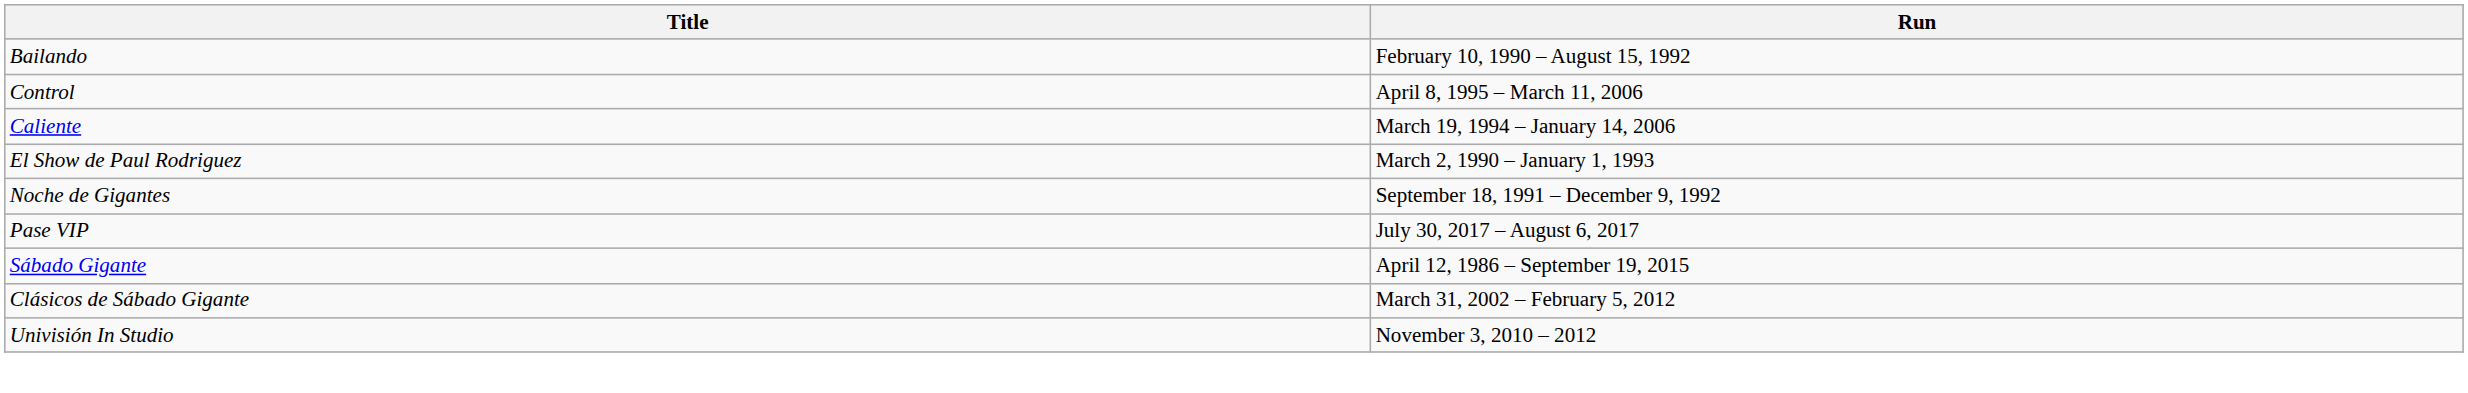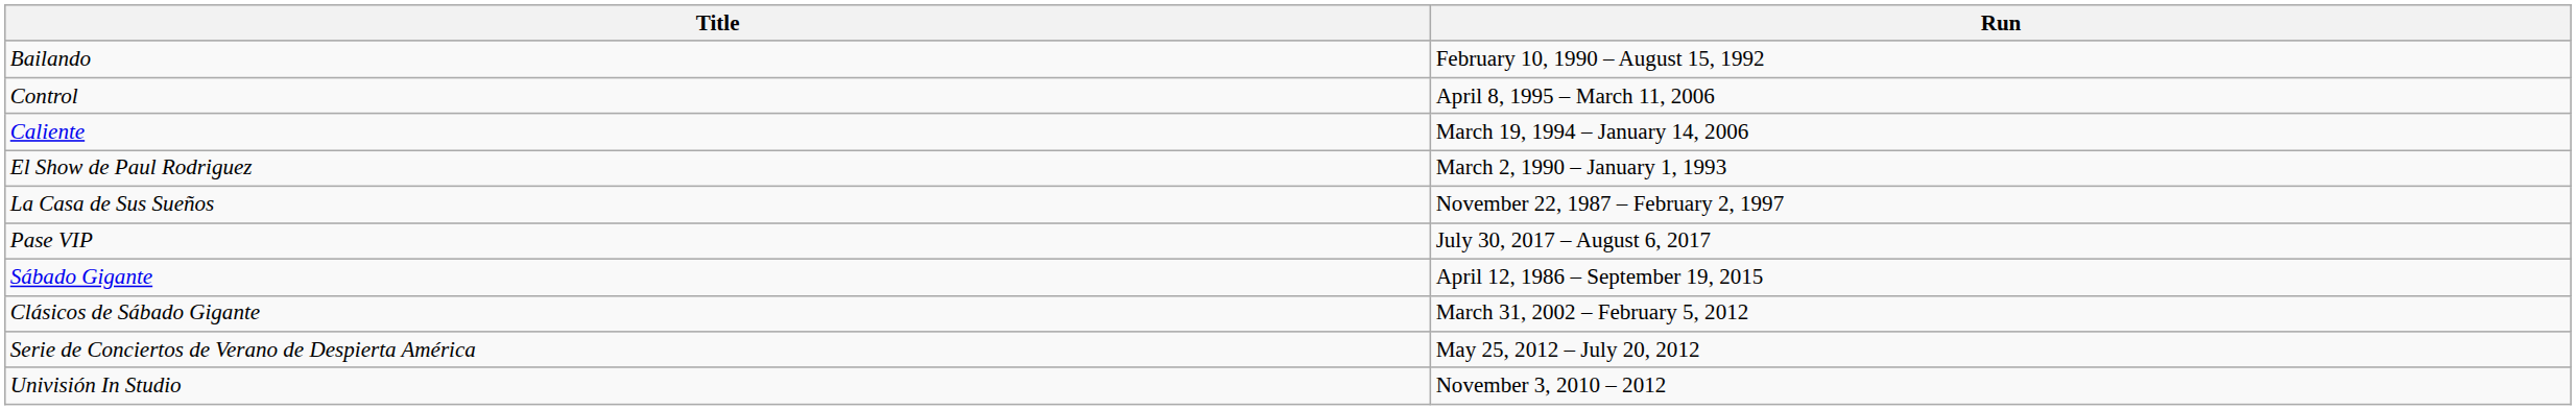- row: Noche de Gigantes | September 18, 1991 – December 9, 1992
+ row: La Casa de Sus Sueños | November 22, 1987 – February 2, 1997
+ row: Serie de Conciertos de Verano de Despierta América | May 25, 2012 – July 20, 2012
